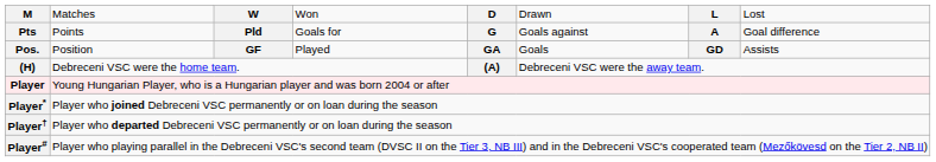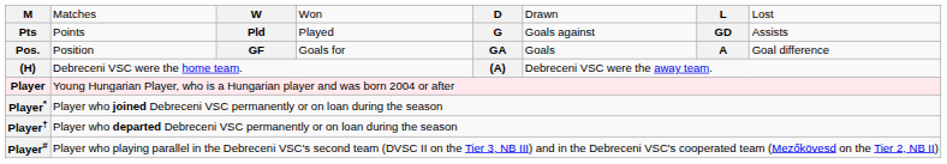Pts | column 4: Goals for -> Played
Pts | column 7: A -> GD
Pts | column 8: Goal difference -> Assists
Pos. | column 4: Played -> Goals for
Pos. | column 7: GD -> A
Pos. | column 8: Assists -> Goal difference
